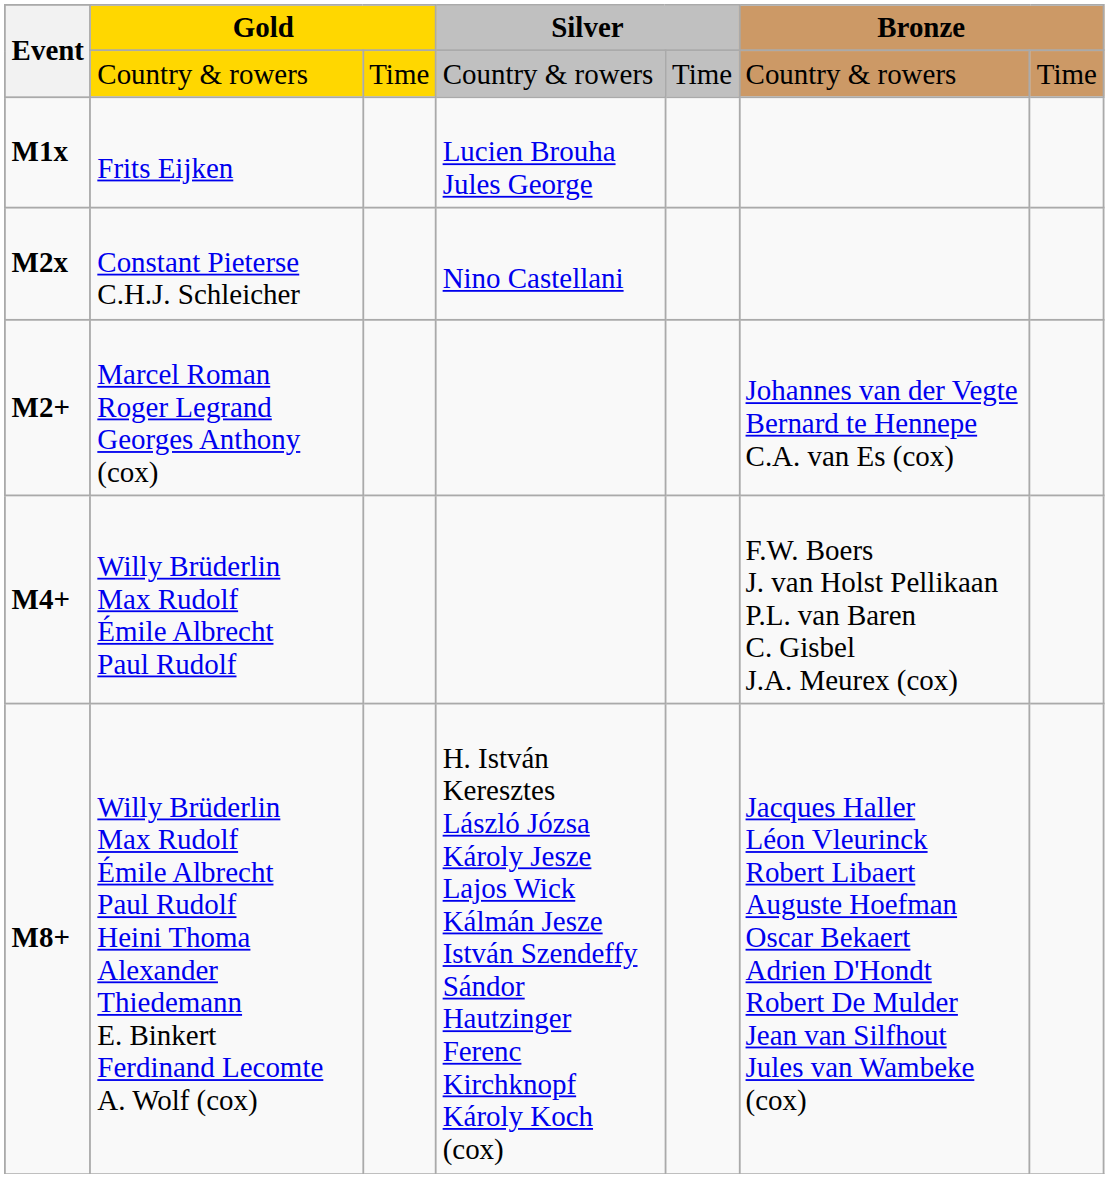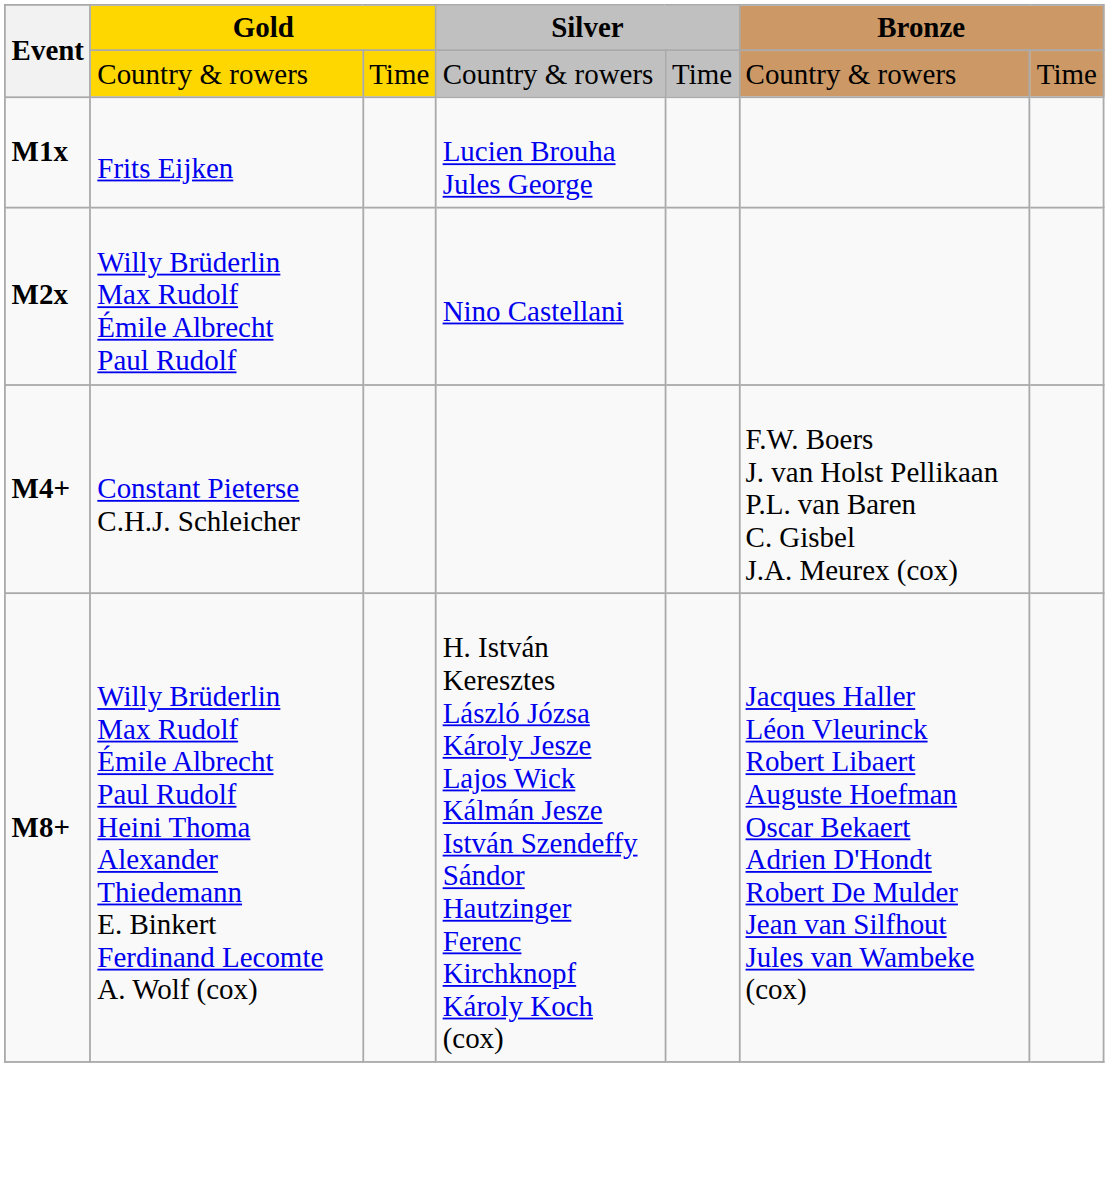M2x | column 2: Constant Pieterse C.H.J. Schleicher -> Willy Brüderlin Max Rudolf Émile Albrecht Paul Rudolf
- row: M2+ | Marcel Roman Roger Legrand Georges Anthony (cox) | Johannes van der Vegte Bernard te Hennepe C.A. van Es (cox)
M4+ | column 2: Willy Brüderlin Max Rudolf Émile Albrecht Paul Rudolf -> Constant Pieterse C.H.J. Schleicher
